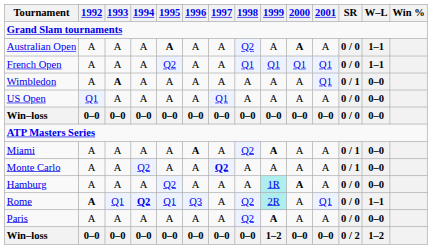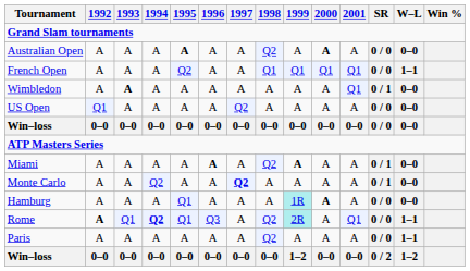Australian Open | W–L: 1–1 -> 0–0
US Open | 1997: Q1 -> Q2
Hamburg | 1995: Q2 -> Q1
Paris | 1999: bold -> normal
Paris | W–L: 0–0 -> 1–1
